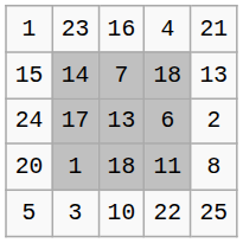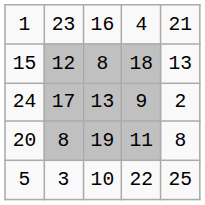15 | column 2: 14 -> 12
15 | column 3: 7 -> 8
24 | column 4: 6 -> 9
20 | column 2: 1 -> 8
20 | column 3: 18 -> 19
